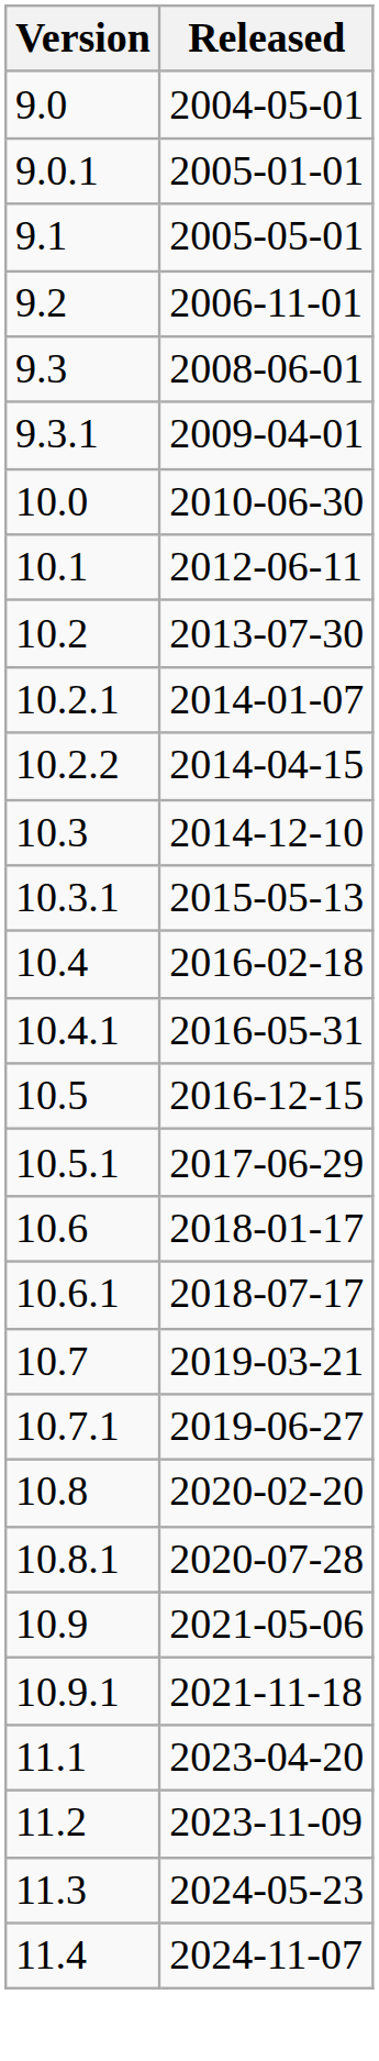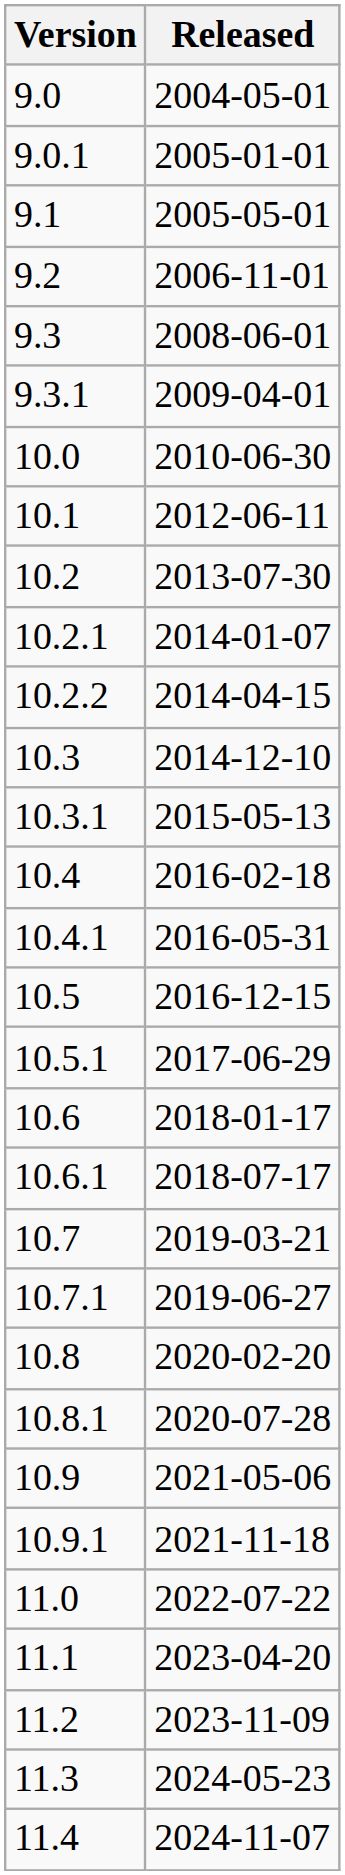+ row: 11.0 | 2022-07-22
